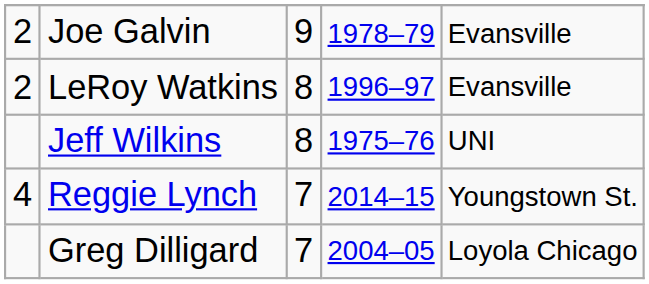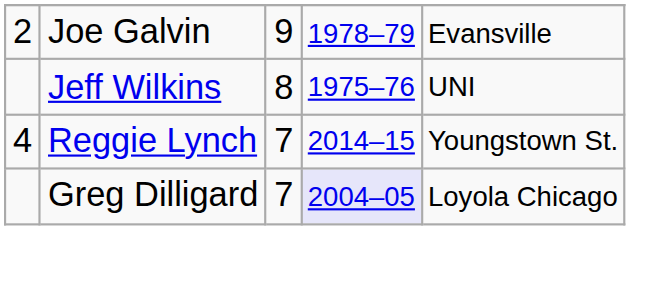- row: 2 | LeRoy Watkins | 8 | 1996–97 | Evansville
Greg Dilligard | column 4: no background -> lavender background
